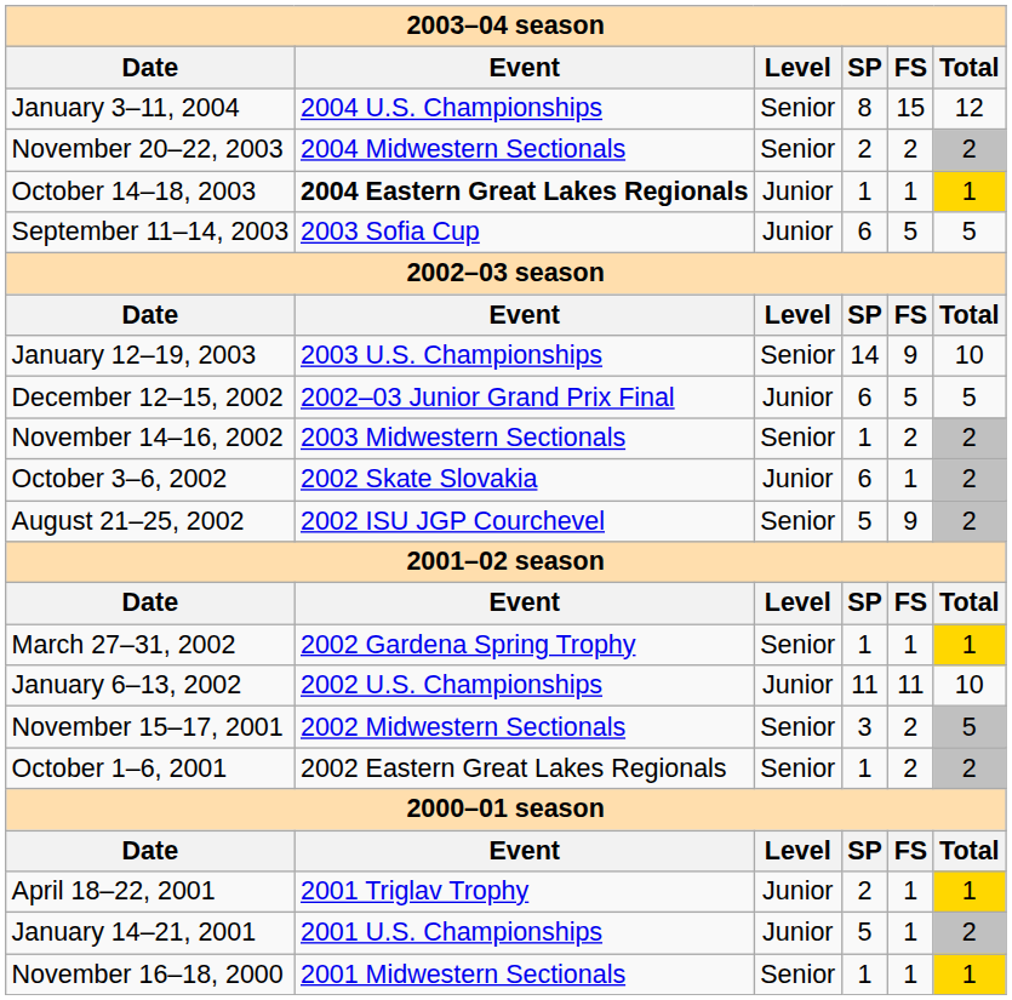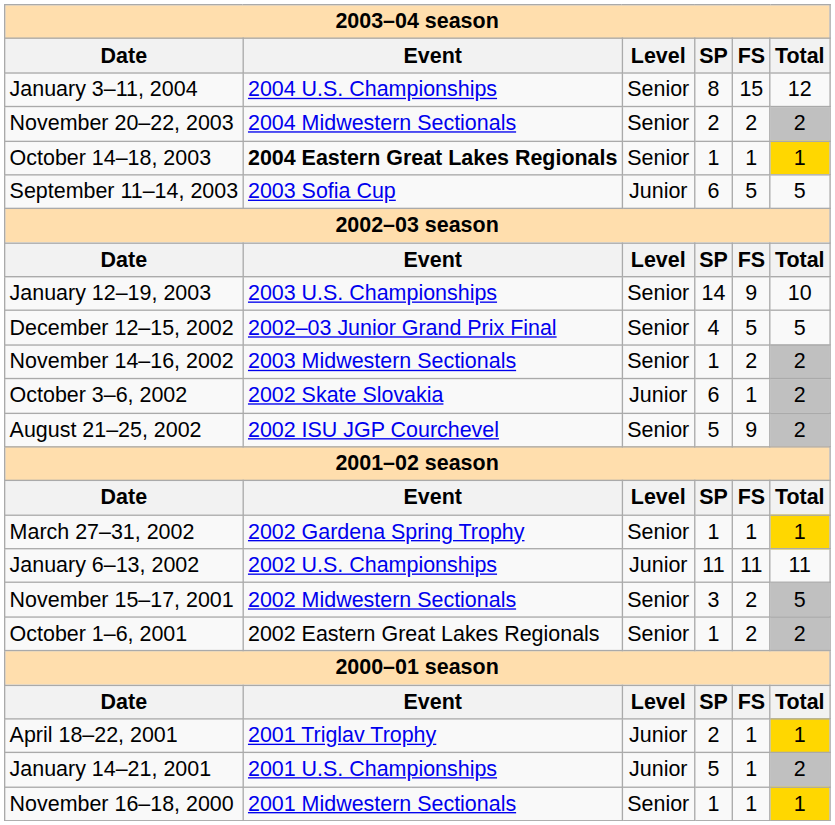October 14–18, 2003 | Level: Junior -> Senior
December 12–15, 2002 | Level: Junior -> Senior
December 12–15, 2002 | SP: 6 -> 4
January 6–13, 2002 | Total: 10 -> 11
